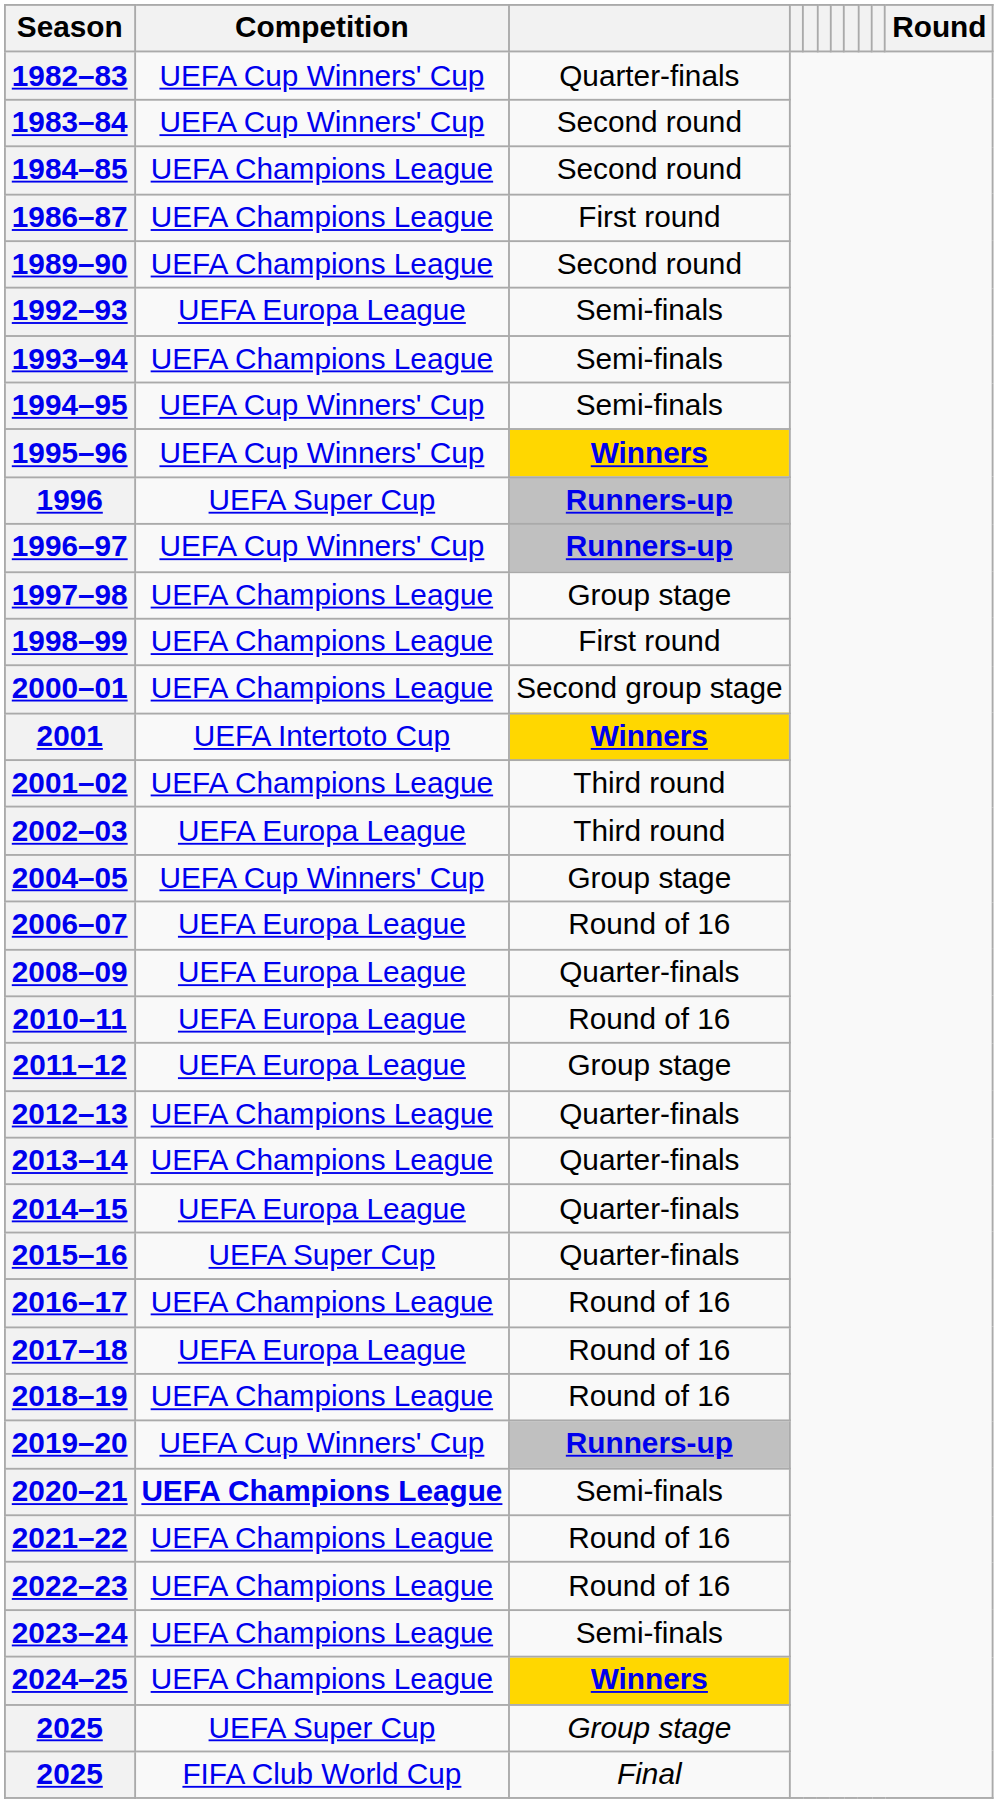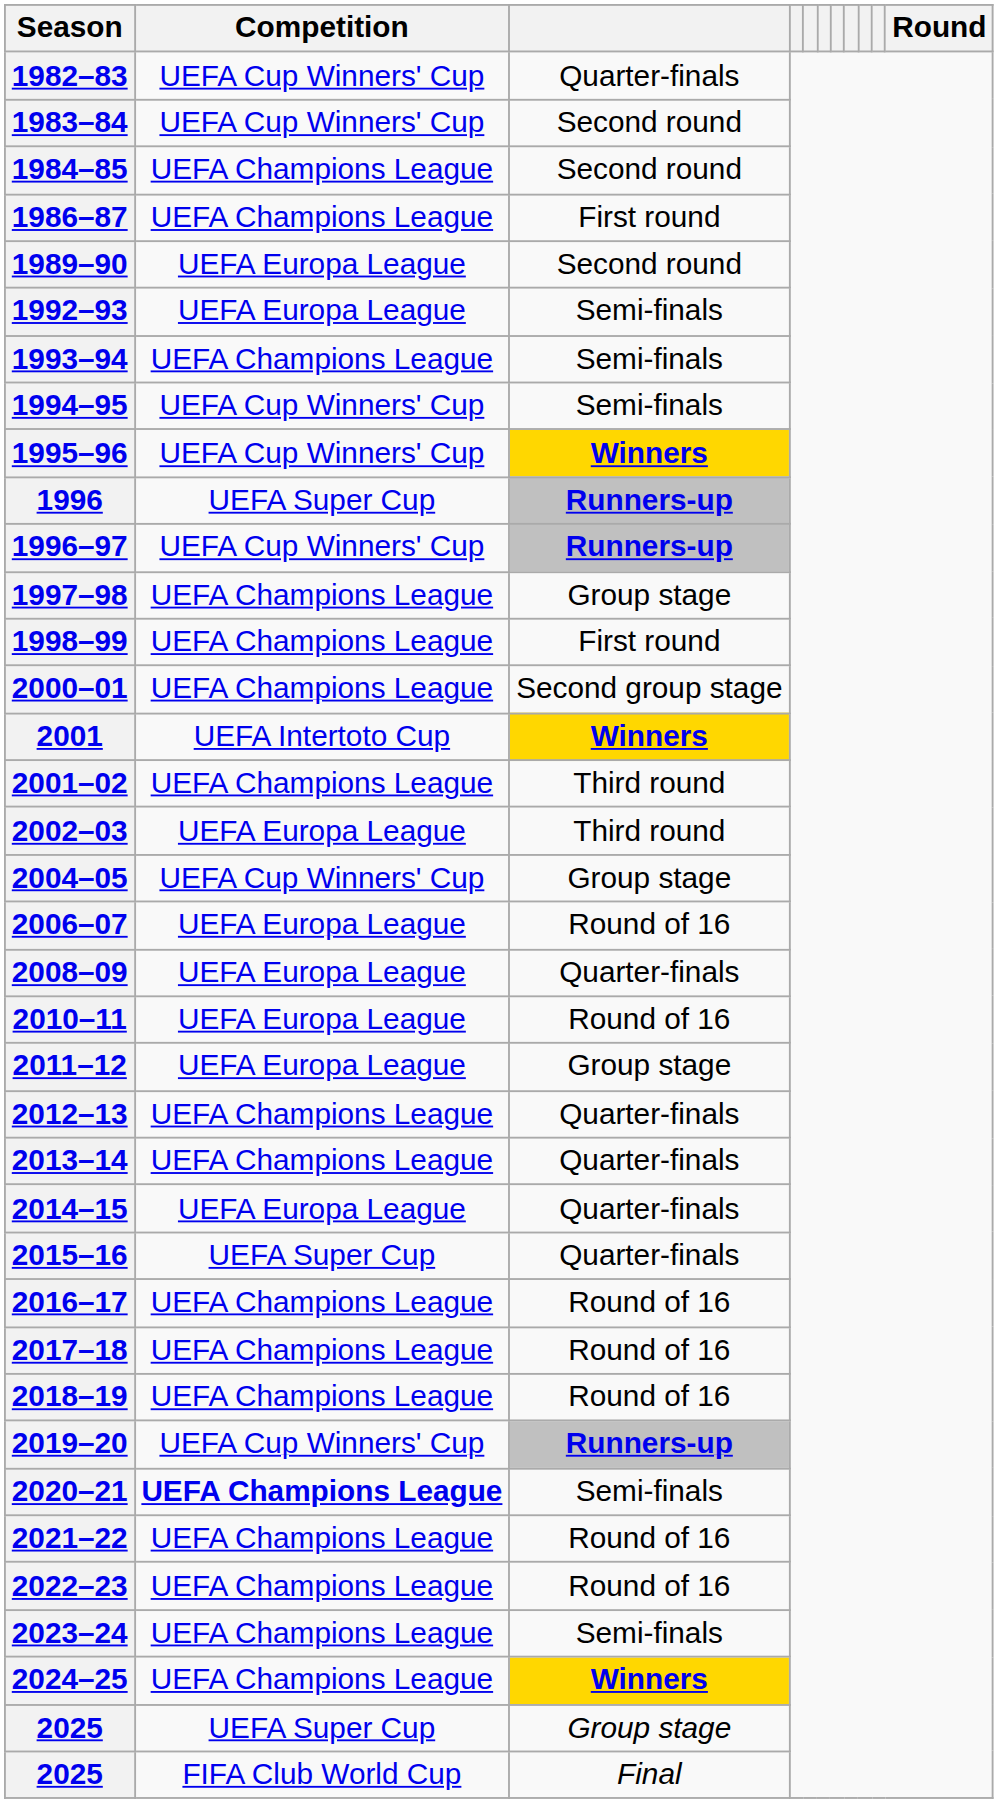1989–90 | Competition: UEFA Champions League -> UEFA Europa League
2017–18 | Competition: UEFA Europa League -> UEFA Champions League
